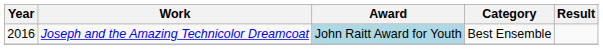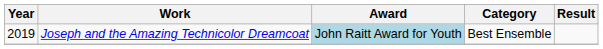Joseph and the Amazing Technicolor Dreamcoat | Year: 2016 -> 2019
